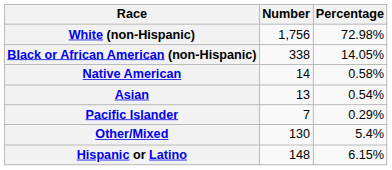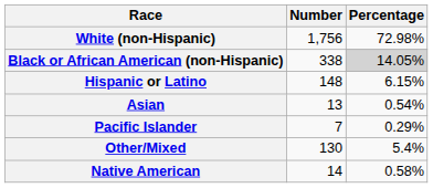Black or African American (non-Hispanic) | Percentage: no background -> lightgrey background
rows swapped: Native American <-> Hispanic or Latino
